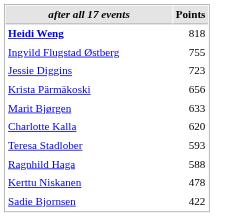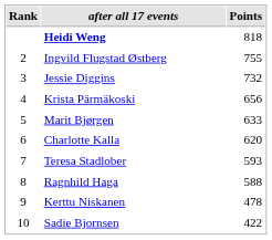+ column: Rank | 2 | 3 | 4 | 5 | 6 | 7 | 8 | 9 | 10
Jessie Diggins | Points: 723 -> 732
